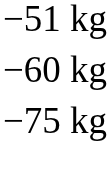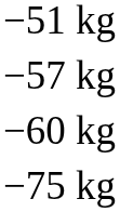+ row: −57 kg
